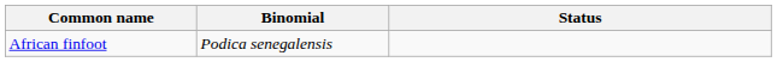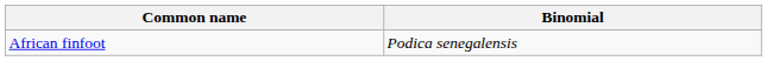- column: Status
